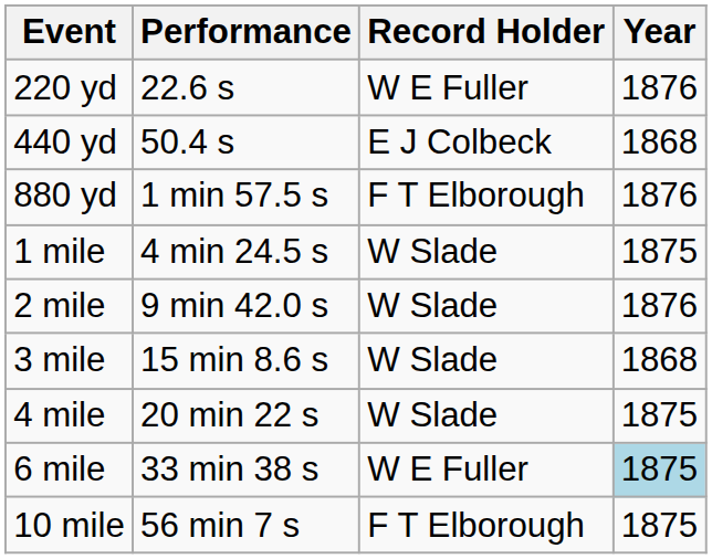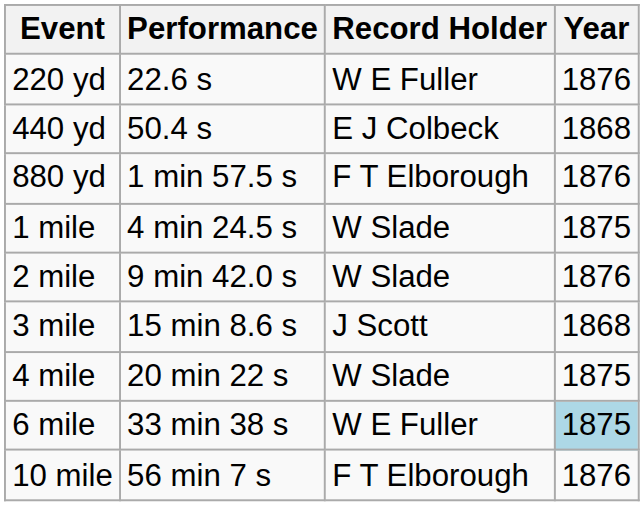3 mile | Record Holder: W Slade -> J Scott
10 mile | Year: 1875 -> 1876
